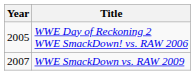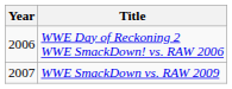WWE Day of Reckoning 2 WWE SmackDown! vs. RAW 2006 | Year: 2005 -> 2006
